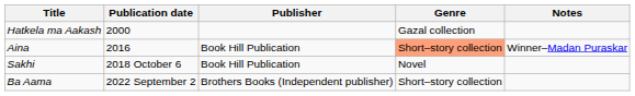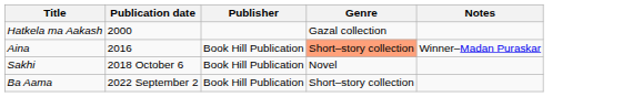Ba Aama | Publisher: Brothers Books (Independent publisher) -> Book Hill Publication
